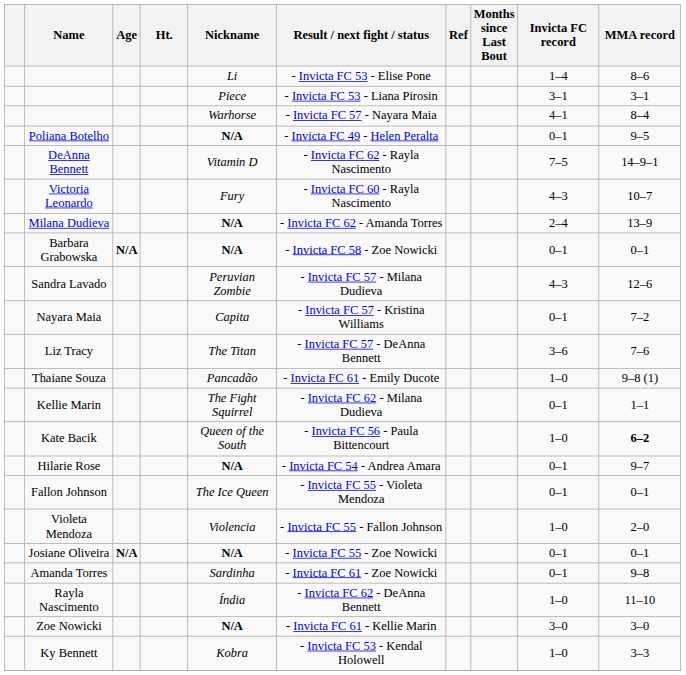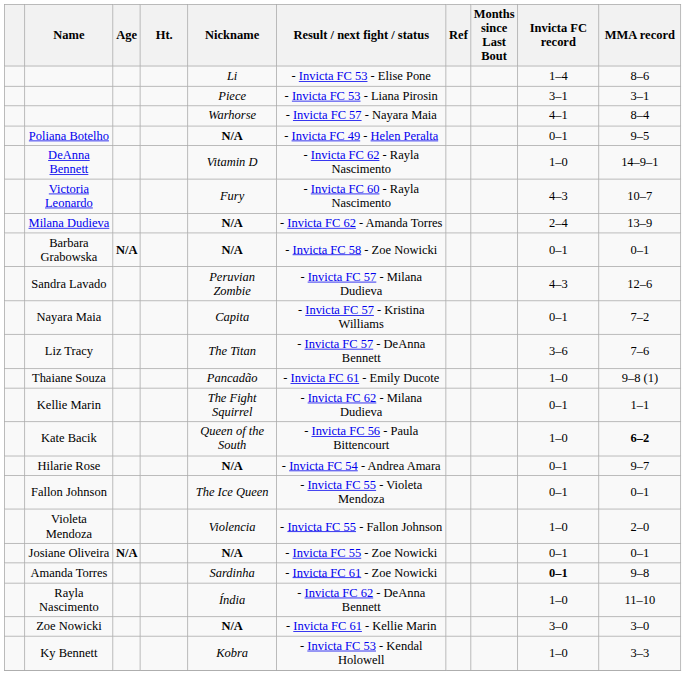DeAnna Bennett | Invicta FC record: 7–5 -> 1–0
Amanda Torres | Invicta FC record: normal -> bold
